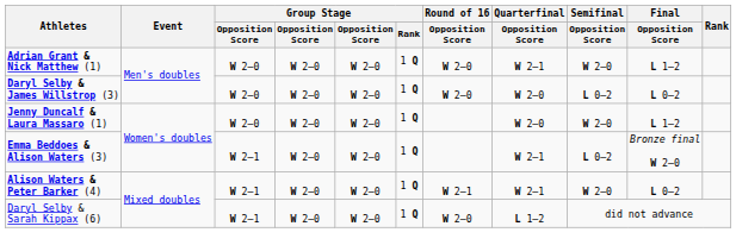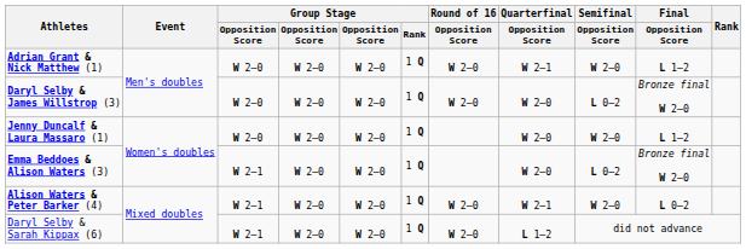Daryl Selby & James Willstrop (3) | Final / Opposition Score: L 0–2 -> Bronze final W 2–0
Emma Beddoes & Alison Waters (3) | Quarterfinal / Opposition Score: W 2–1 -> W 2–0
Alison Waters & Peter Barker (4) | Round of 16 / Opposition Score: W 2–1 -> W 2–0
